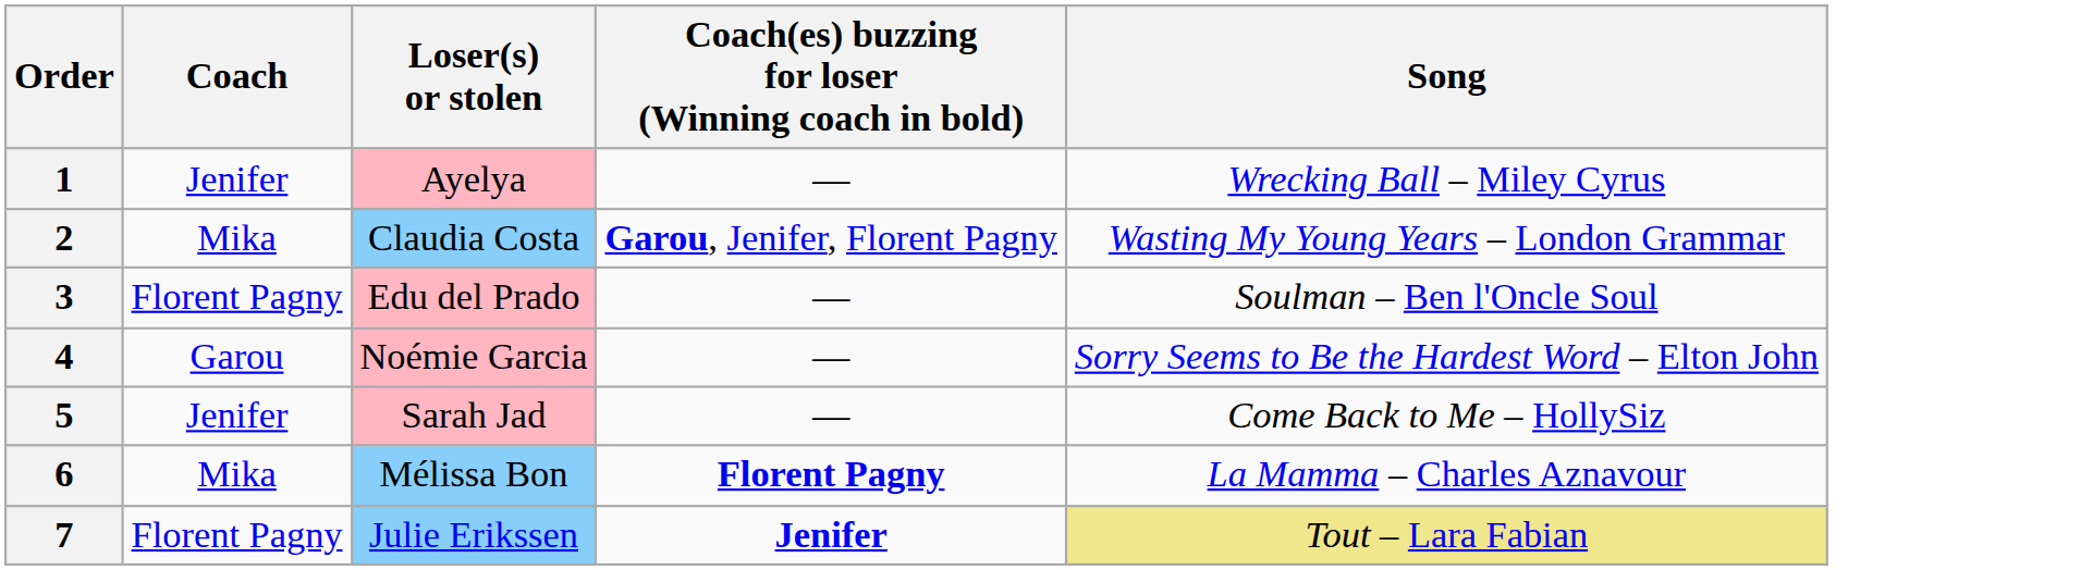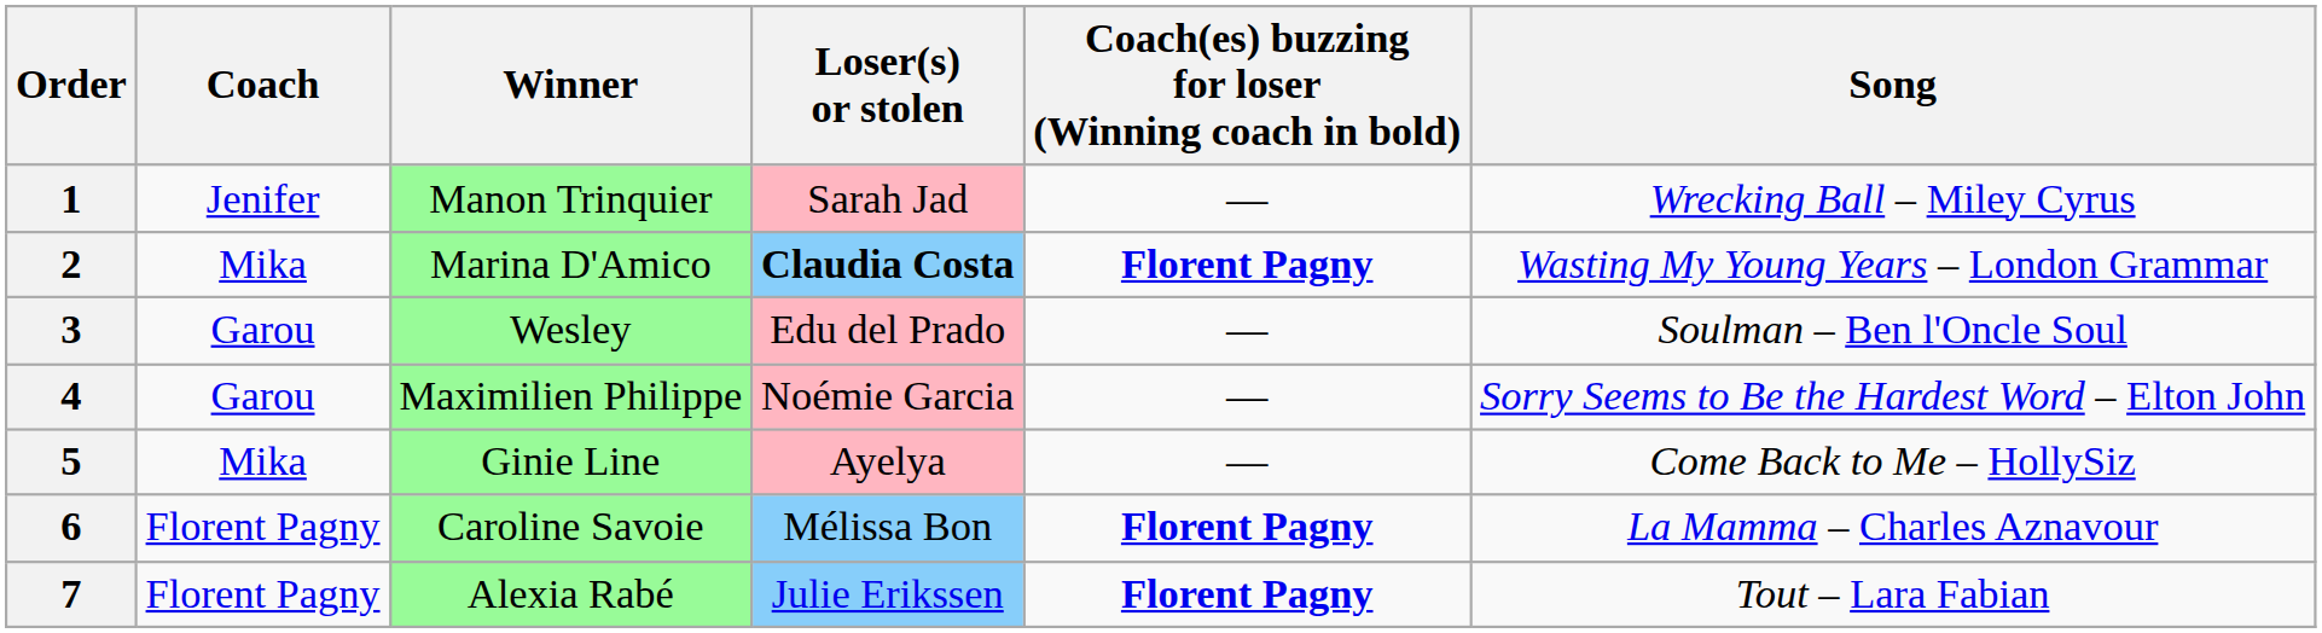+ column: Winner | Manon Trinquier | Marina D'Amico | Wesley | Maximilien Philippe | Ginie Line | Caroline Savoie | Alexia Rabé
1 | Loser(s) or stolen: Ayelya -> Sarah Jad
2 | Loser(s) or stolen: normal -> bold
2 | Coach(es) buzzing for loser (Winning coach in bold): Garou, Jenifer, Florent Pagny -> Florent Pagny
3 | Coach: Florent Pagny -> Garou
5 | Coach: Jenifer -> Mika
5 | Loser(s) or stolen: Sarah Jad -> Ayelya
6 | Coach: Mika -> Florent Pagny
7 | Coach(es) buzzing for loser (Winning coach in bold): Jenifer -> Florent Pagny
7 | Song: khaki background -> no background
